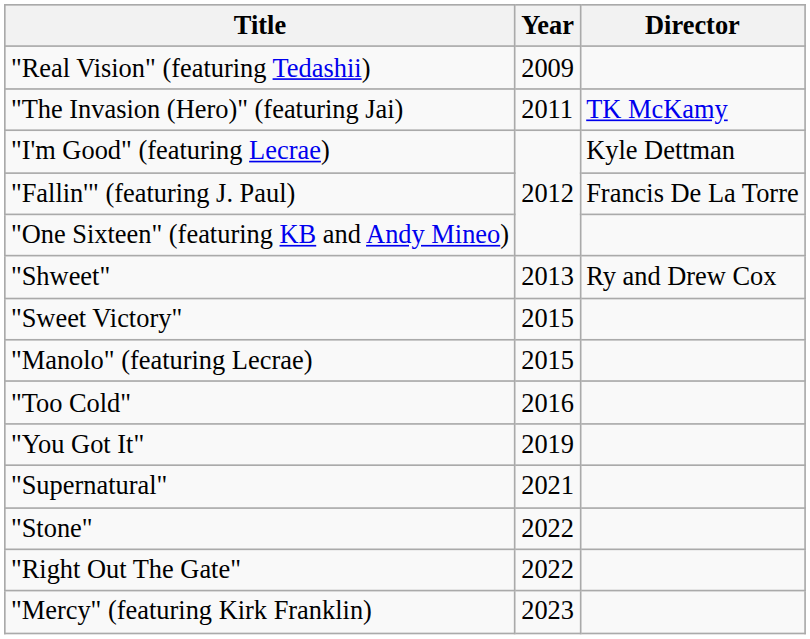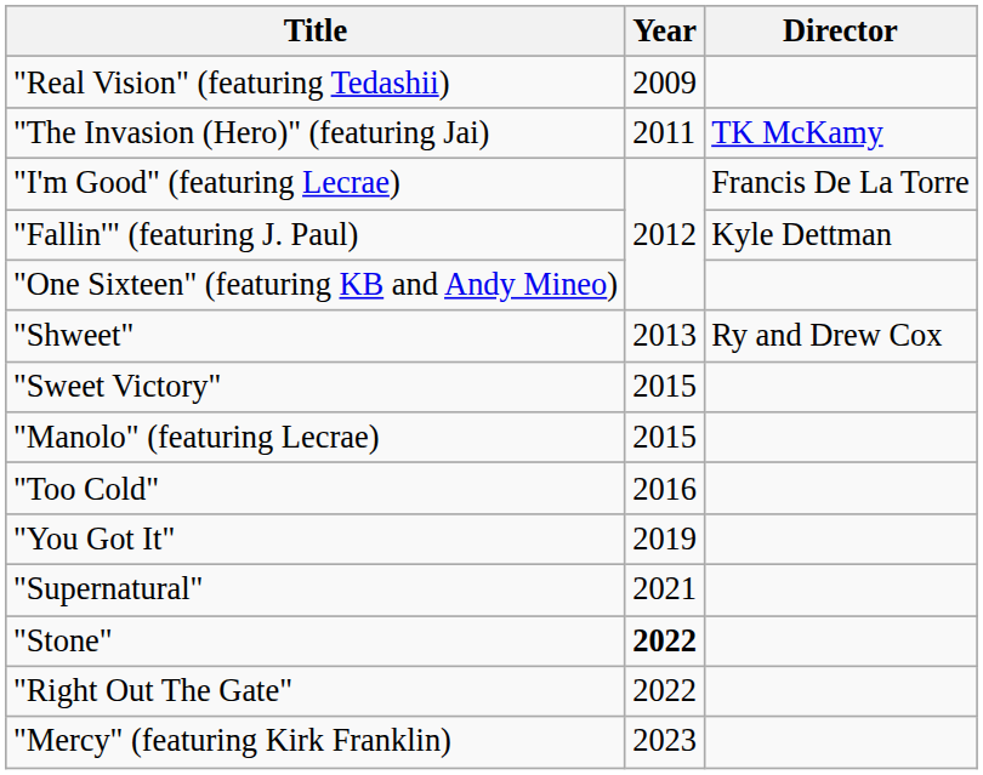"I'm Good" (featuring Lecrae) | Director: Kyle Dettman -> Francis De La Torre
"Fallin'" (featuring J. Paul) | Director: Francis De La Torre -> Kyle Dettman
"Stone" | Year: normal -> bold
